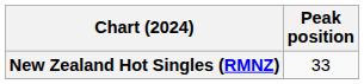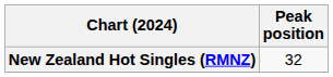New Zealand Hot Singles (RMNZ) | Peak position: 33 -> 32
